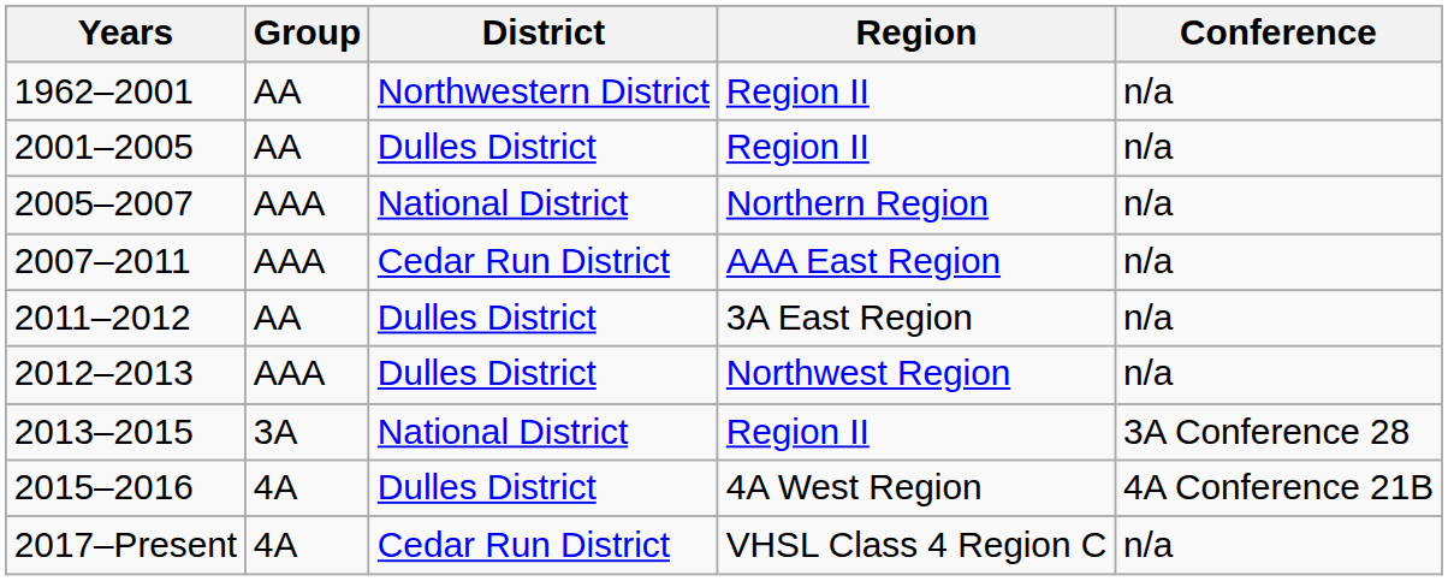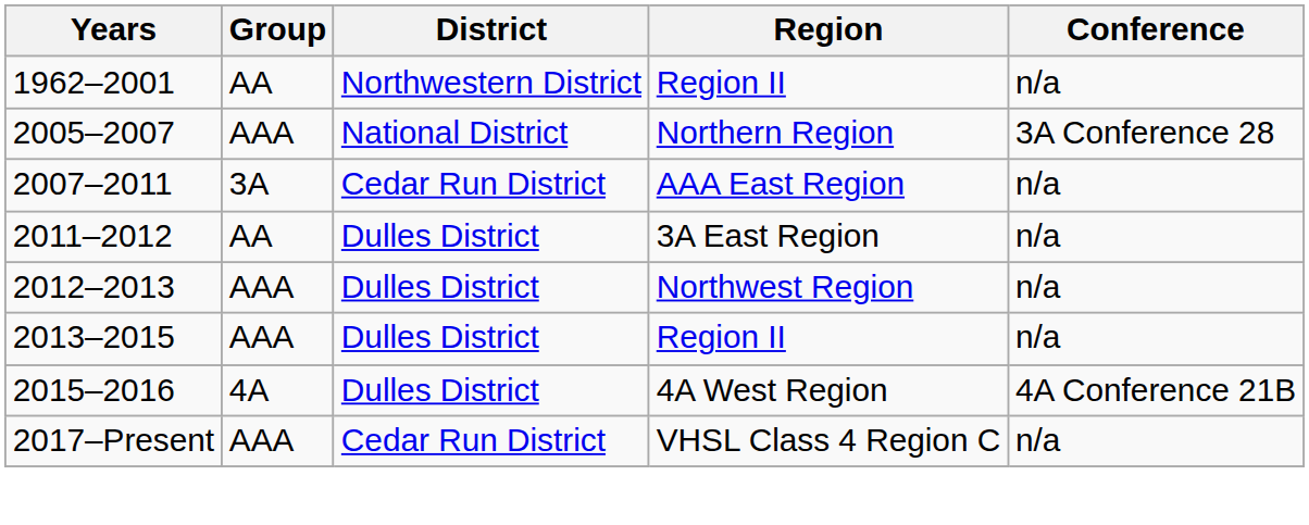- row: 2001–2005 | AA | Dulles District | Region II | n/a
2005–2007 | Conference: n/a -> 3A Conference 28
2007–2011 | Group: AAA -> 3A
2013–2015 | Group: 3A -> AAA
2013–2015 | District: National District -> Dulles District
2013–2015 | Conference: 3A Conference 28 -> n/a
2017–Present | Group: 4A -> AAA
